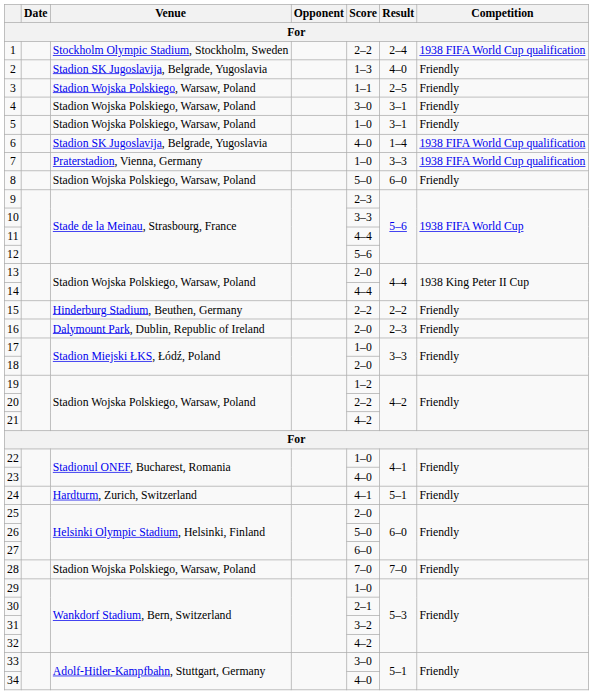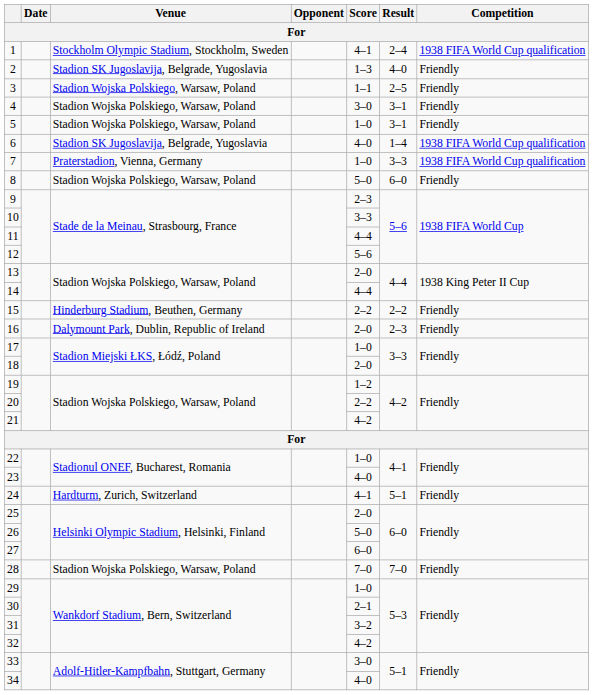1 | Score: 2–2 -> 4–1
